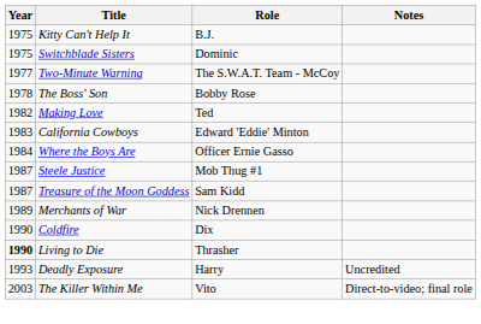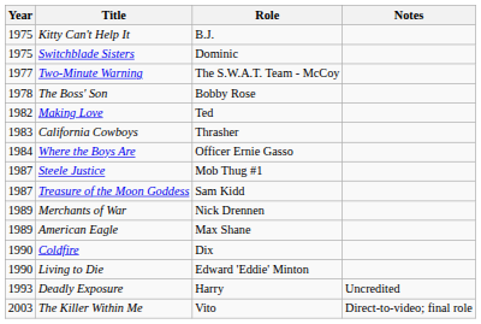California Cowboys | Role: Edward 'Eddie' Minton -> Thrasher
+ row: 1989 | American Eagle | Max Shane
Living to Die | Year: bold -> normal
Living to Die | Role: Thrasher -> Edward 'Eddie' Minton
